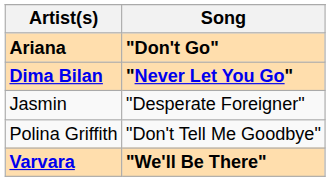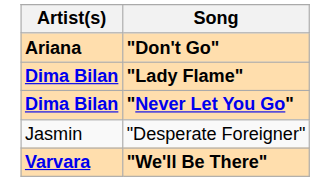+ row: Dima Bilan | "Lady Flame"
- row: Polina Griffith | "Don't Tell Me Goodbye"
